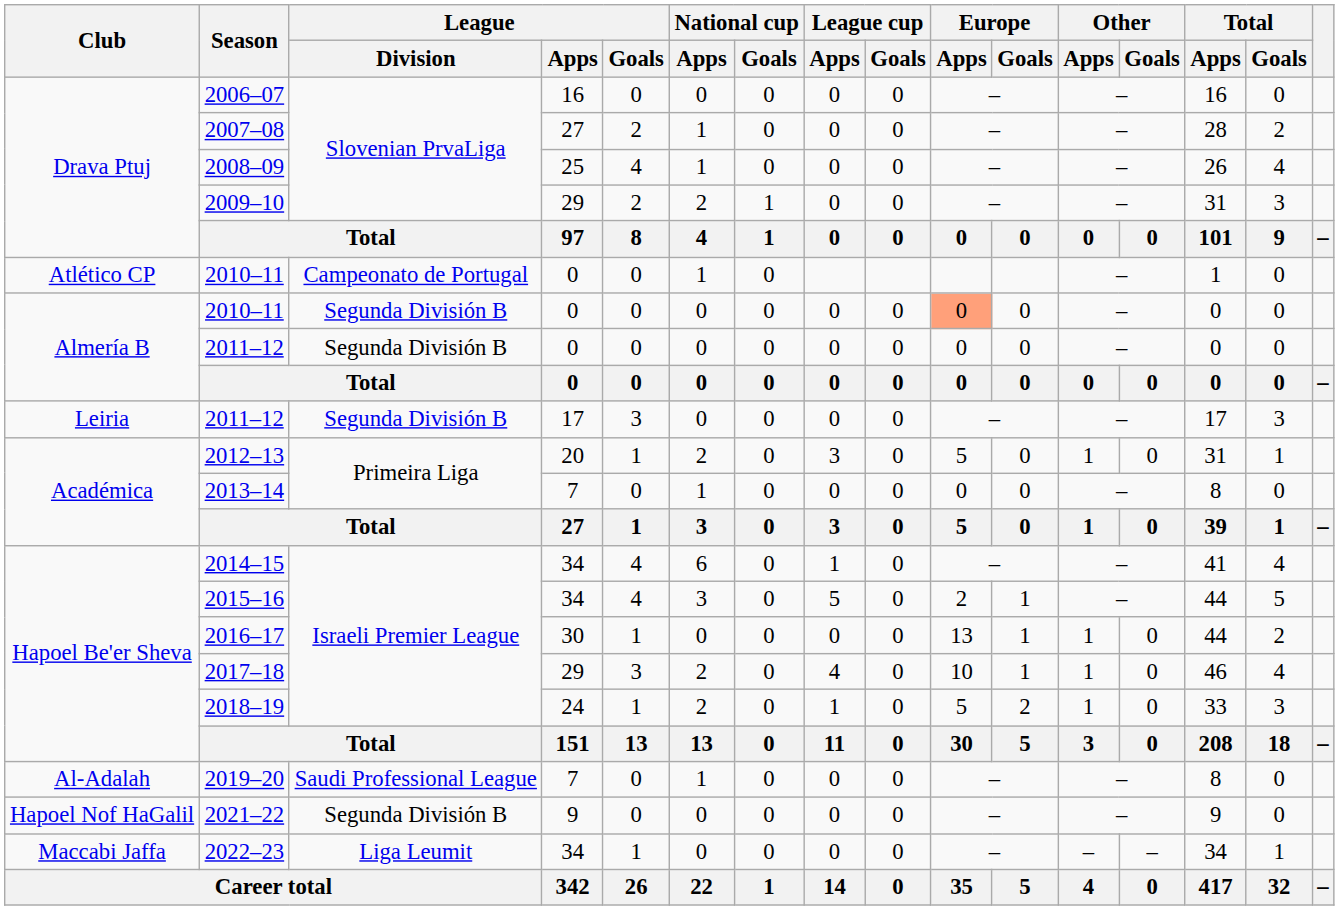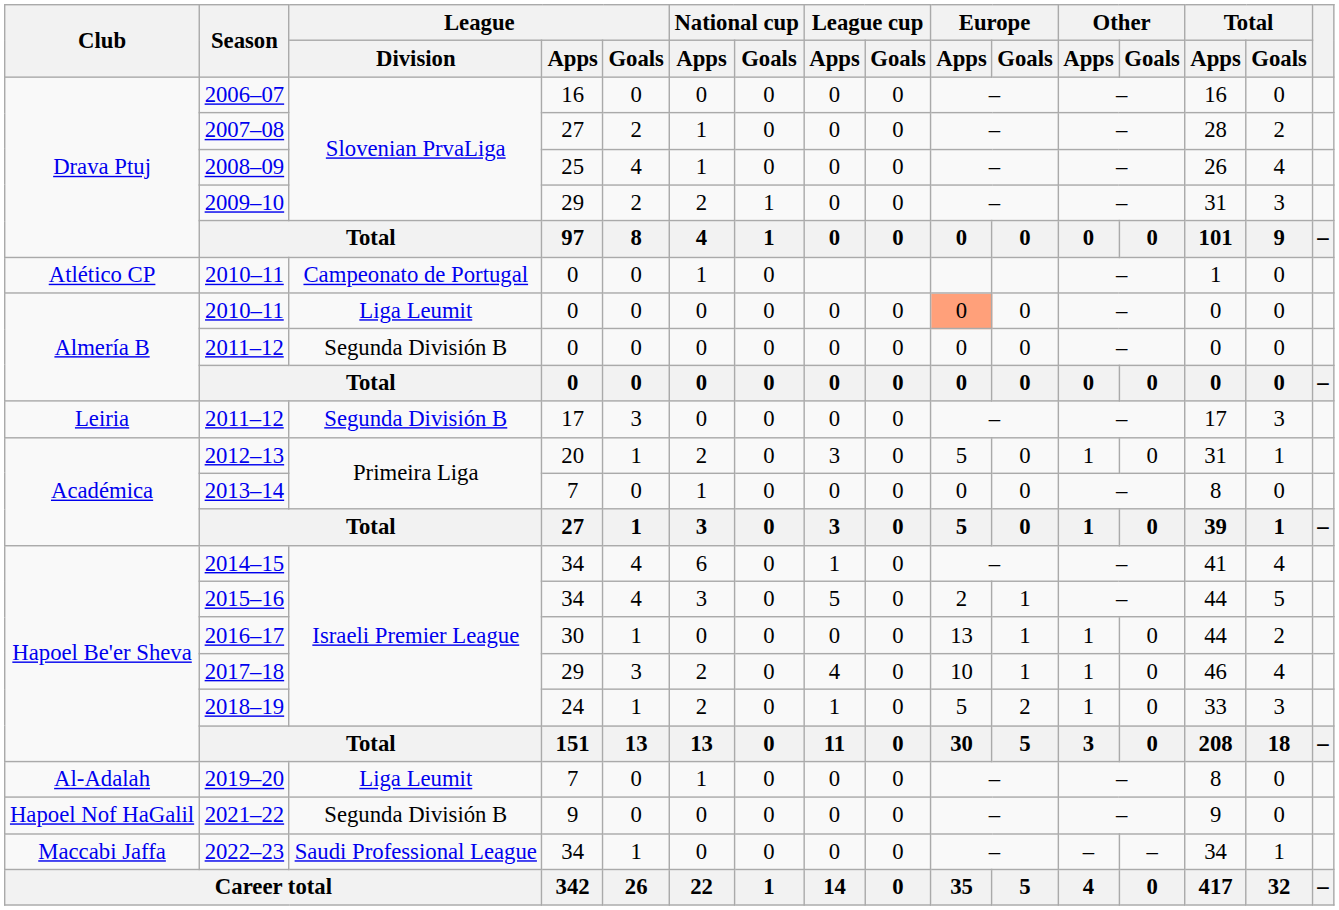Almería B / 2010–11 | League / Division: Segunda División B -> Liga Leumit
2019–20 | League / Division: Saudi Professional League -> Liga Leumit
2022–23 | League / Division: Liga Leumit -> Saudi Professional League
